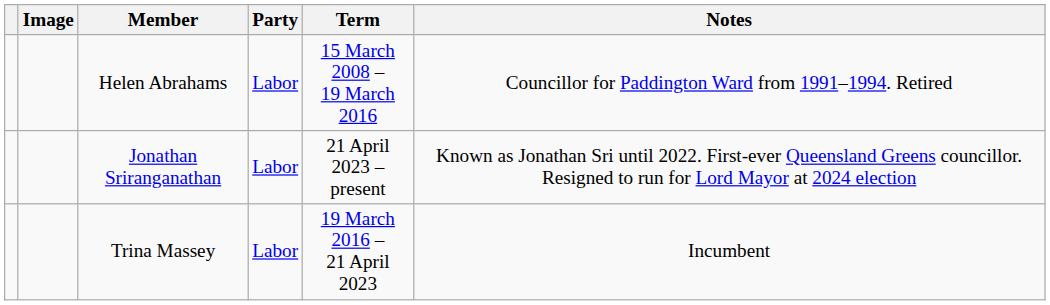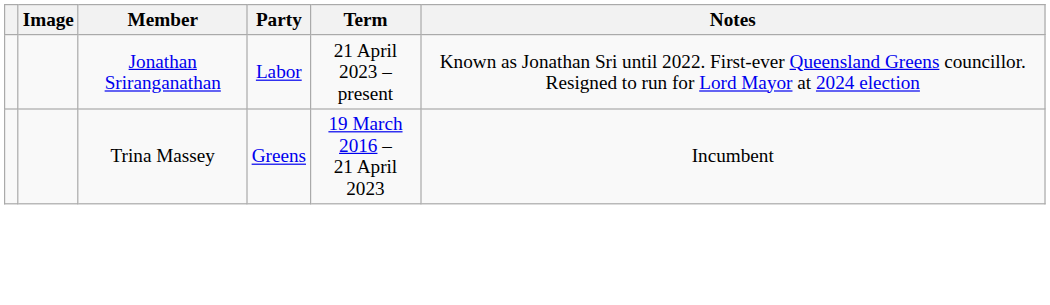- row: Helen Abrahams | Labor | 15 March 2008 – 19 March 2016 | Councillor for Paddington Ward from 1991–1994. Retired
Trina Massey | Party: Labor -> Greens
